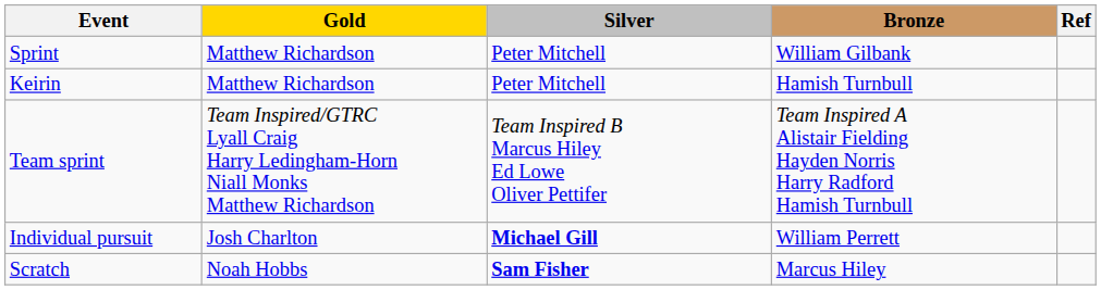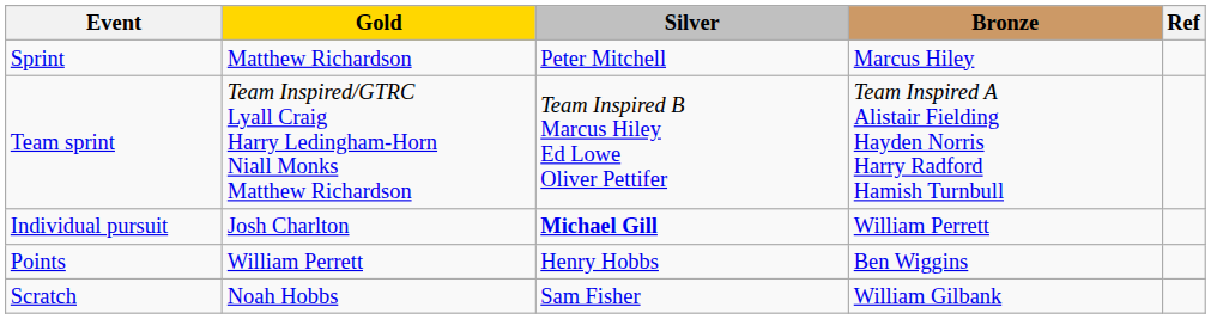Sprint | Bronze: William Gilbank -> Marcus Hiley
- row: Keirin | Matthew Richardson | Peter Mitchell | Hamish Turnbull
+ row: Points | William Perrett | Henry Hobbs | Ben Wiggins
Scratch | Silver: bold -> normal
Scratch | Bronze: Marcus Hiley -> William Gilbank
